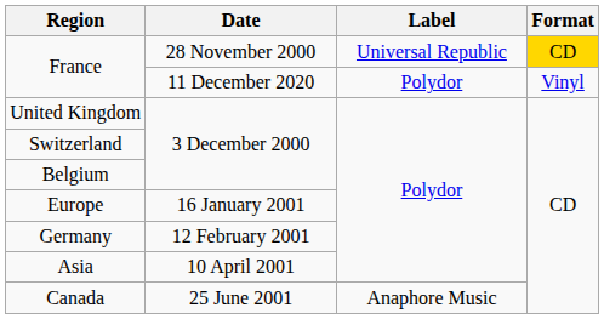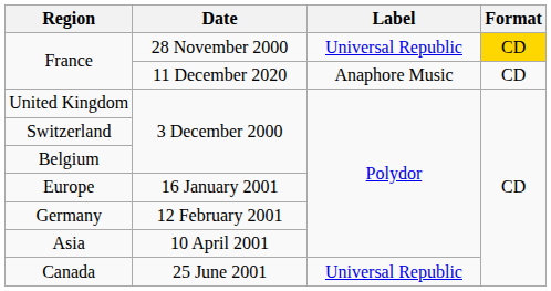France / 11 December 2020 | Label: Polydor -> Anaphore Music
France / 11 December 2020 | Format: Vinyl -> CD
Canada | Label: Anaphore Music -> Universal Republic
